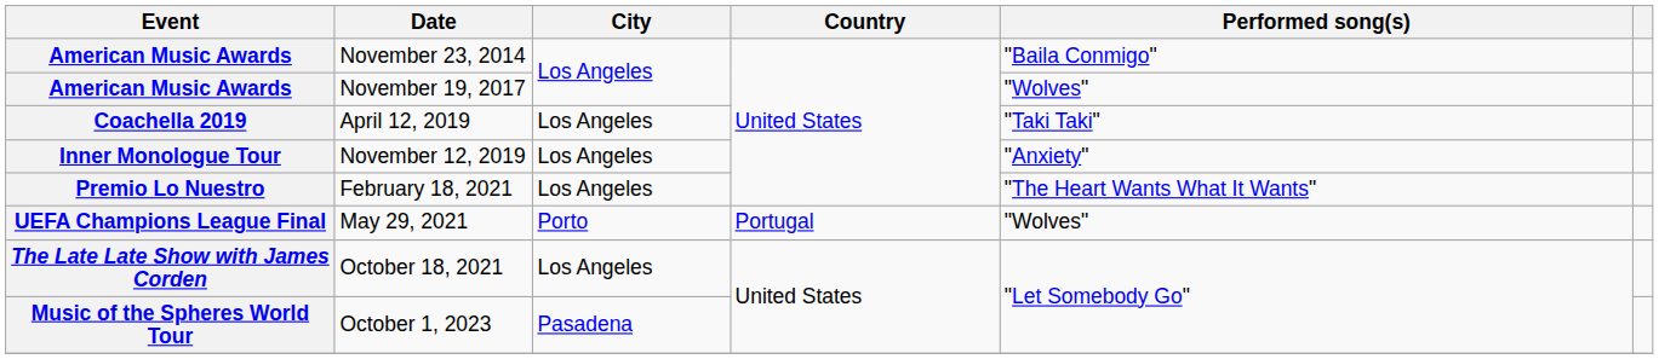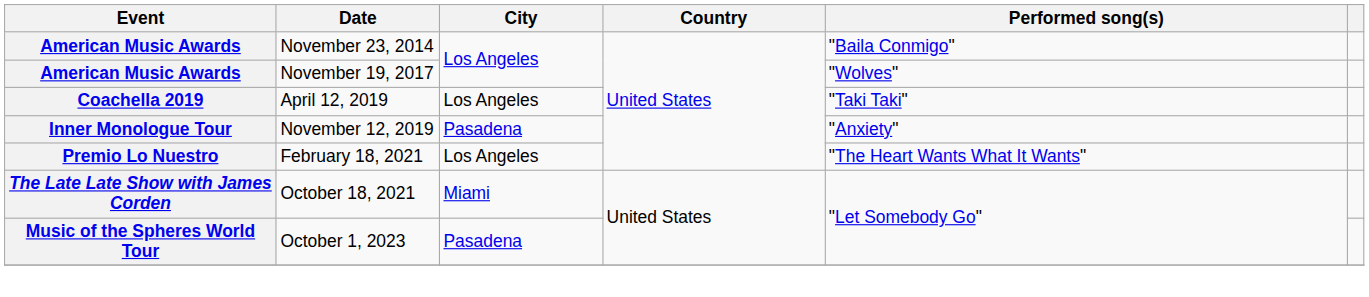November 12, 2019 | City: Los Angeles -> Pasadena
- row: UEFA Champions League Final | May 29, 2021 | Porto | Portugal | "Wolves"
October 18, 2021 | City: Los Angeles -> Miami
